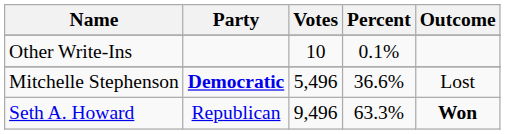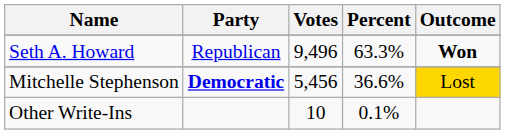rows swapped: Seth A. Howard <-> Other Write-Ins
Mitchelle Stephenson | Votes: 5,496 -> 5,456
Mitchelle Stephenson | Outcome: no background -> gold background
